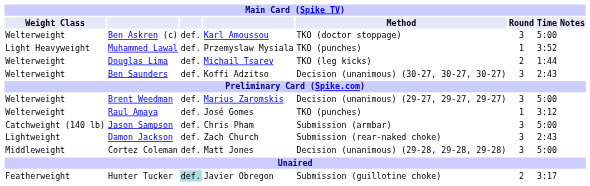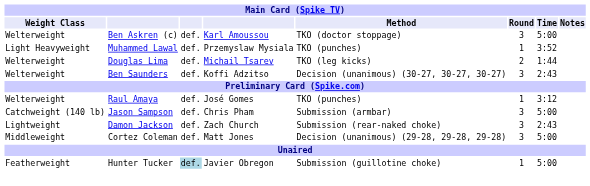- row: Welterweight | Brent Weedman | def. | Marius Zaromskis | Decision (unanimous) (29-27, 29-27, 29-27) | 3 | 5:00
Hunter Tucker | Round: 2 -> 1
Hunter Tucker | Time: 3:17 -> 5:00
